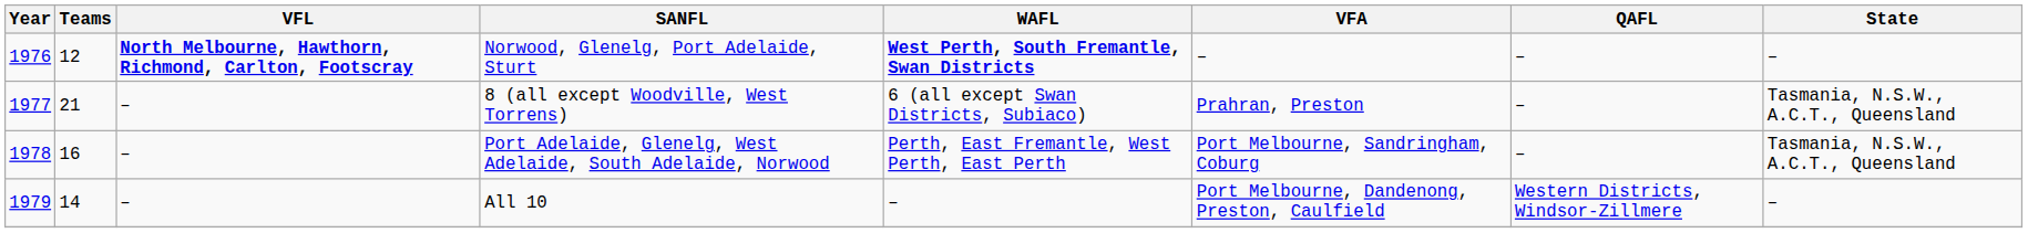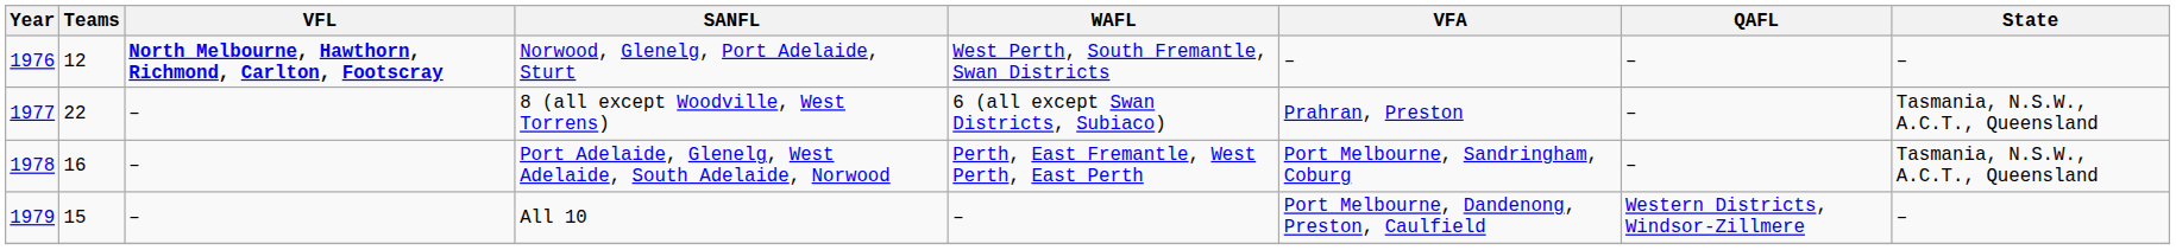Norwood, Glenelg, Port Adelaide, Sturt | WAFL: bold -> normal
8 (all except Woodville, West Torrens) | Teams: 21 -> 22
All 10 | Teams: 14 -> 15
